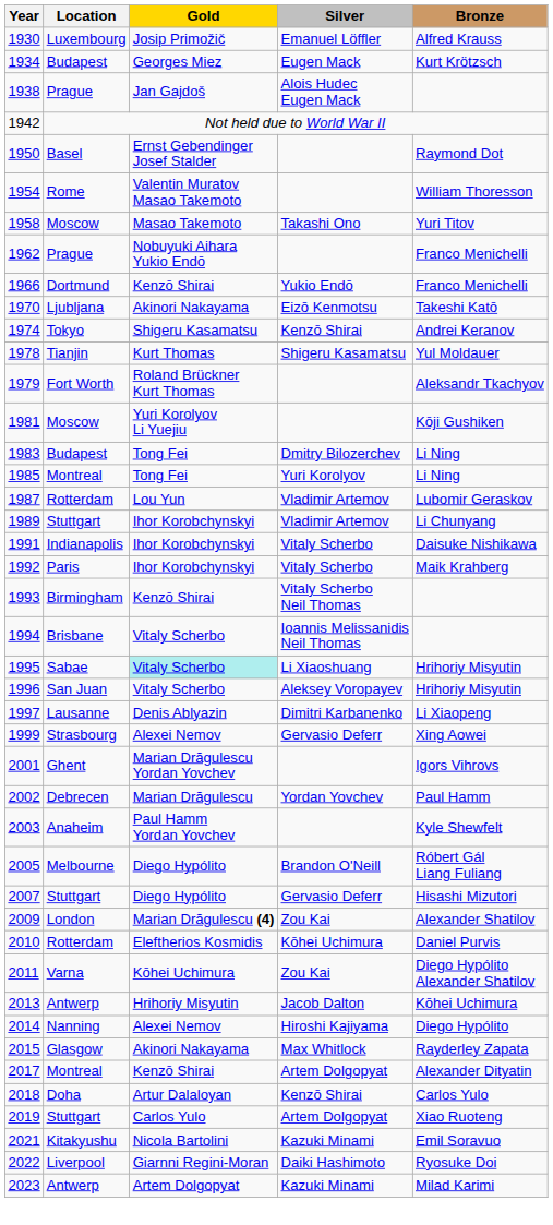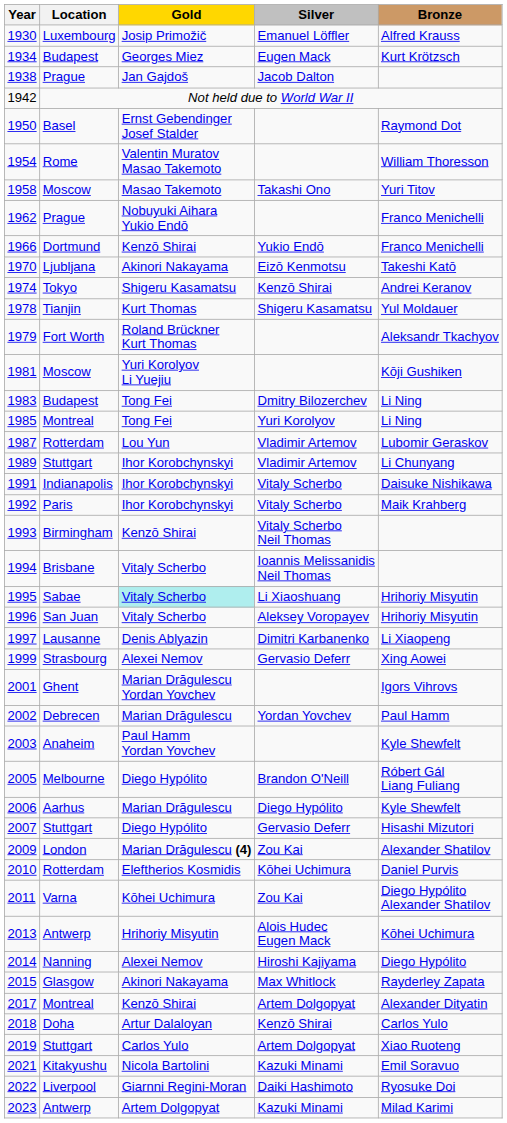1938 | Silver: Alois Hudec Eugen Mack -> Jacob Dalton
+ row: 2006 | Aarhus | Marian Drăgulescu | Diego Hypólito | Kyle Shewfelt
2013 | Silver: Jacob Dalton -> Alois Hudec Eugen Mack
